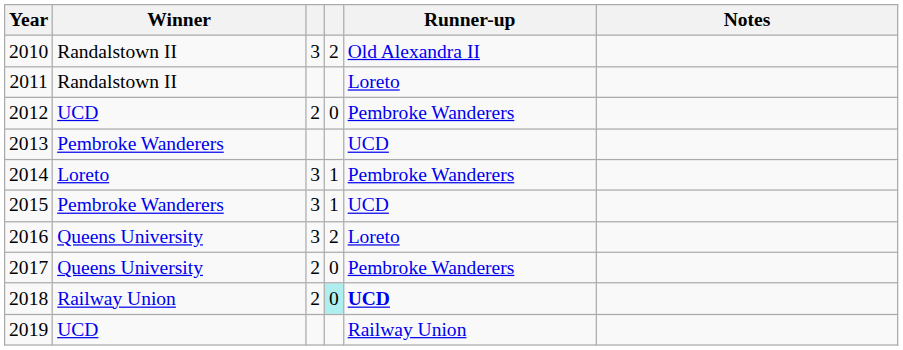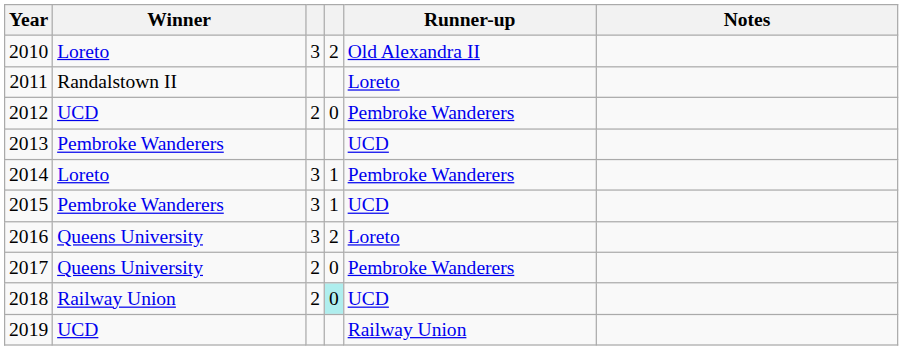2010 | Winner: Randalstown II -> Loreto
2018 | Runner-up: bold -> normal
